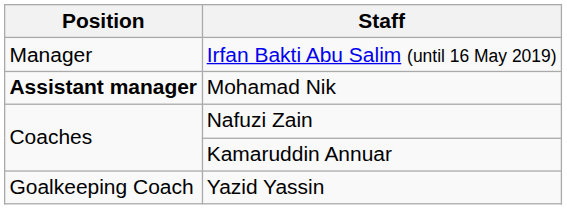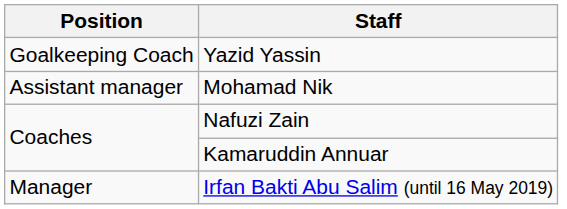rows swapped: Irfan Bakti Abu Salim (until 16 May 2019) <-> Yazid Yassin
Mohamad Nik | Position: bold -> normal
